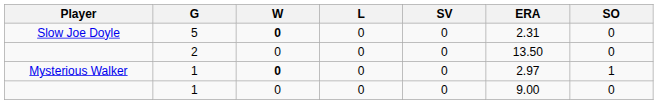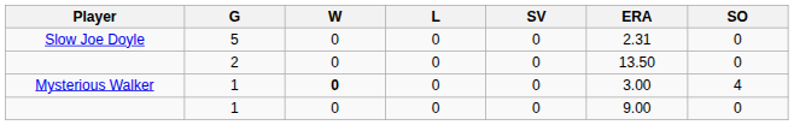Slow Joe Doyle | W: bold -> normal
Mysterious Walker | ERA: 2.97 -> 3.00
Mysterious Walker | SO: 1 -> 4
